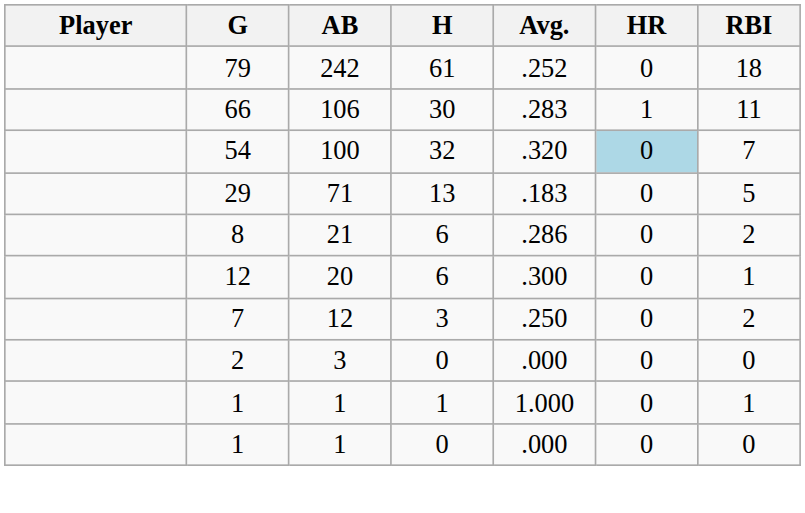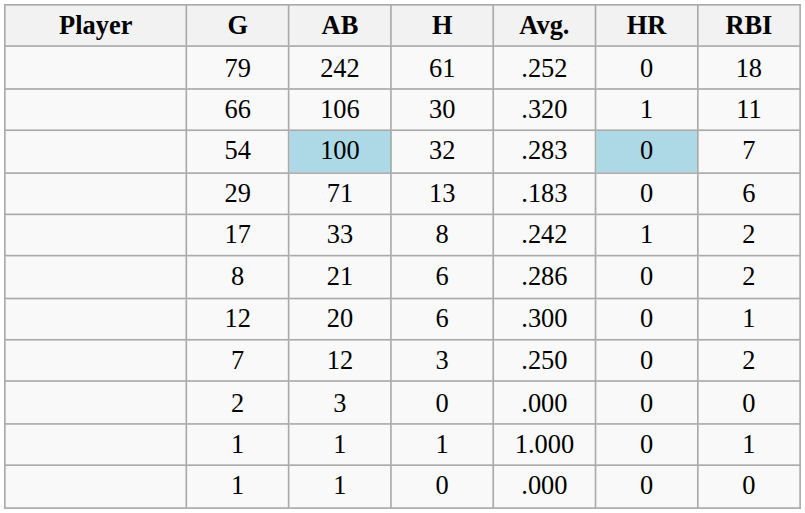66 | Avg.: .283 -> .320
54 | AB: no background -> lightblue background
54 | Avg.: .320 -> .283
29 | RBI: 5 -> 6
+ row: 17 | 33 | 8 | .242 | 1 | 2
